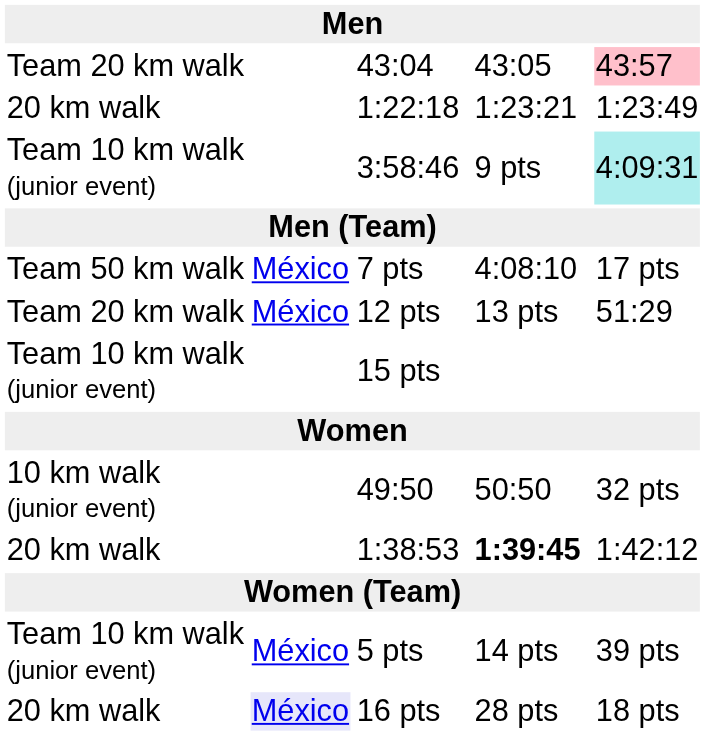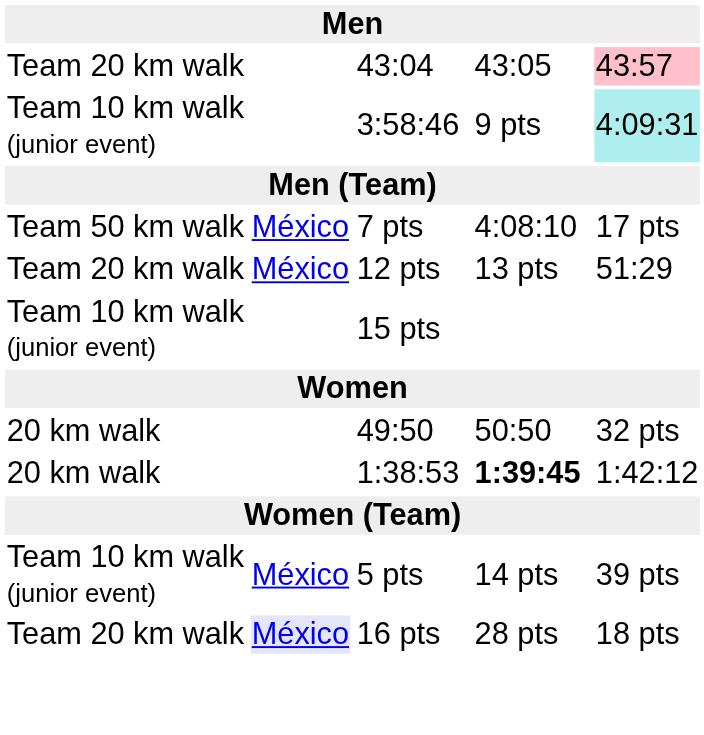- row: 20 km walk | 1:22:18 | 1:23:21 | 1:23:49
49:50 | column 1: 10 km walk (junior event) -> 20 km walk
16 pts | column 1: 20 km walk -> Team 20 km walk
